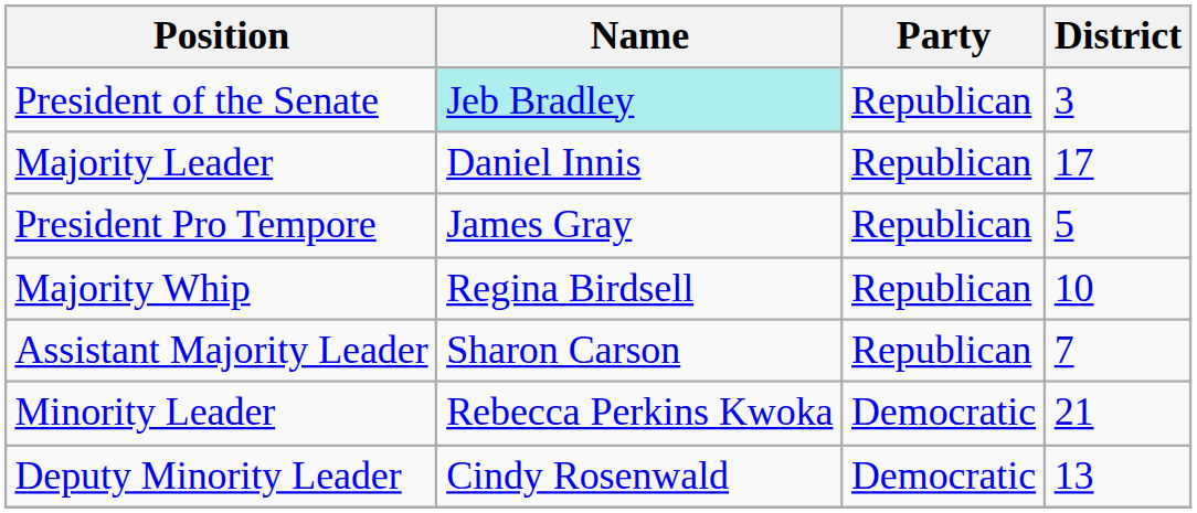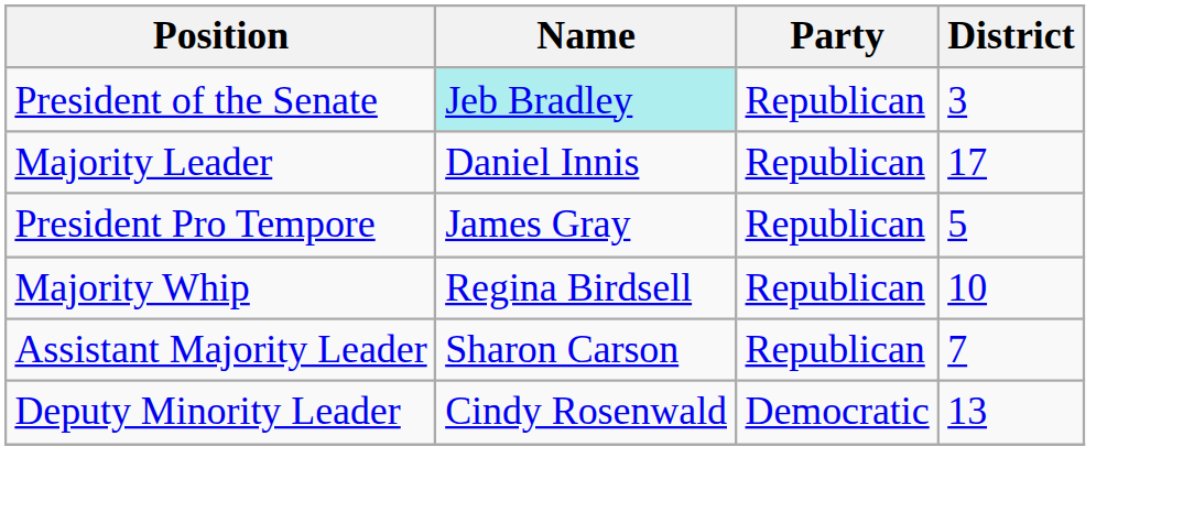- row: Minority Leader | Rebecca Perkins Kwoka | Democratic | 21
